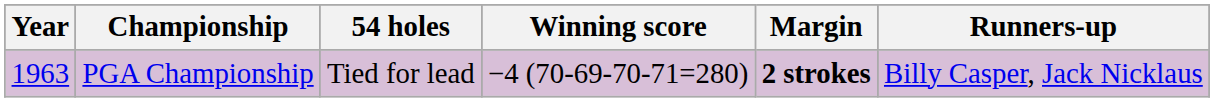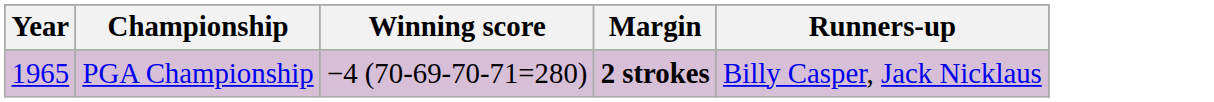- column: 54 holes | Tied for lead
PGA Championship | Year: 1963 -> 1965
